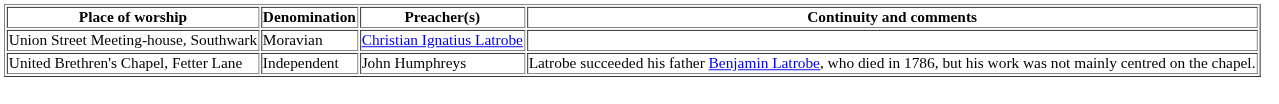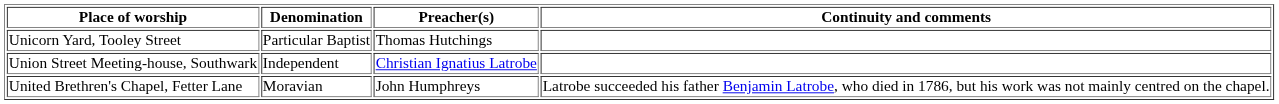+ row: Unicorn Yard, Tooley Street | Particular Baptist | Thomas Hutchings
Union Street Meeting-house, Southwark | Denomination: Moravian -> Independent
United Brethren's Chapel, Fetter Lane | Denomination: Independent -> Moravian
